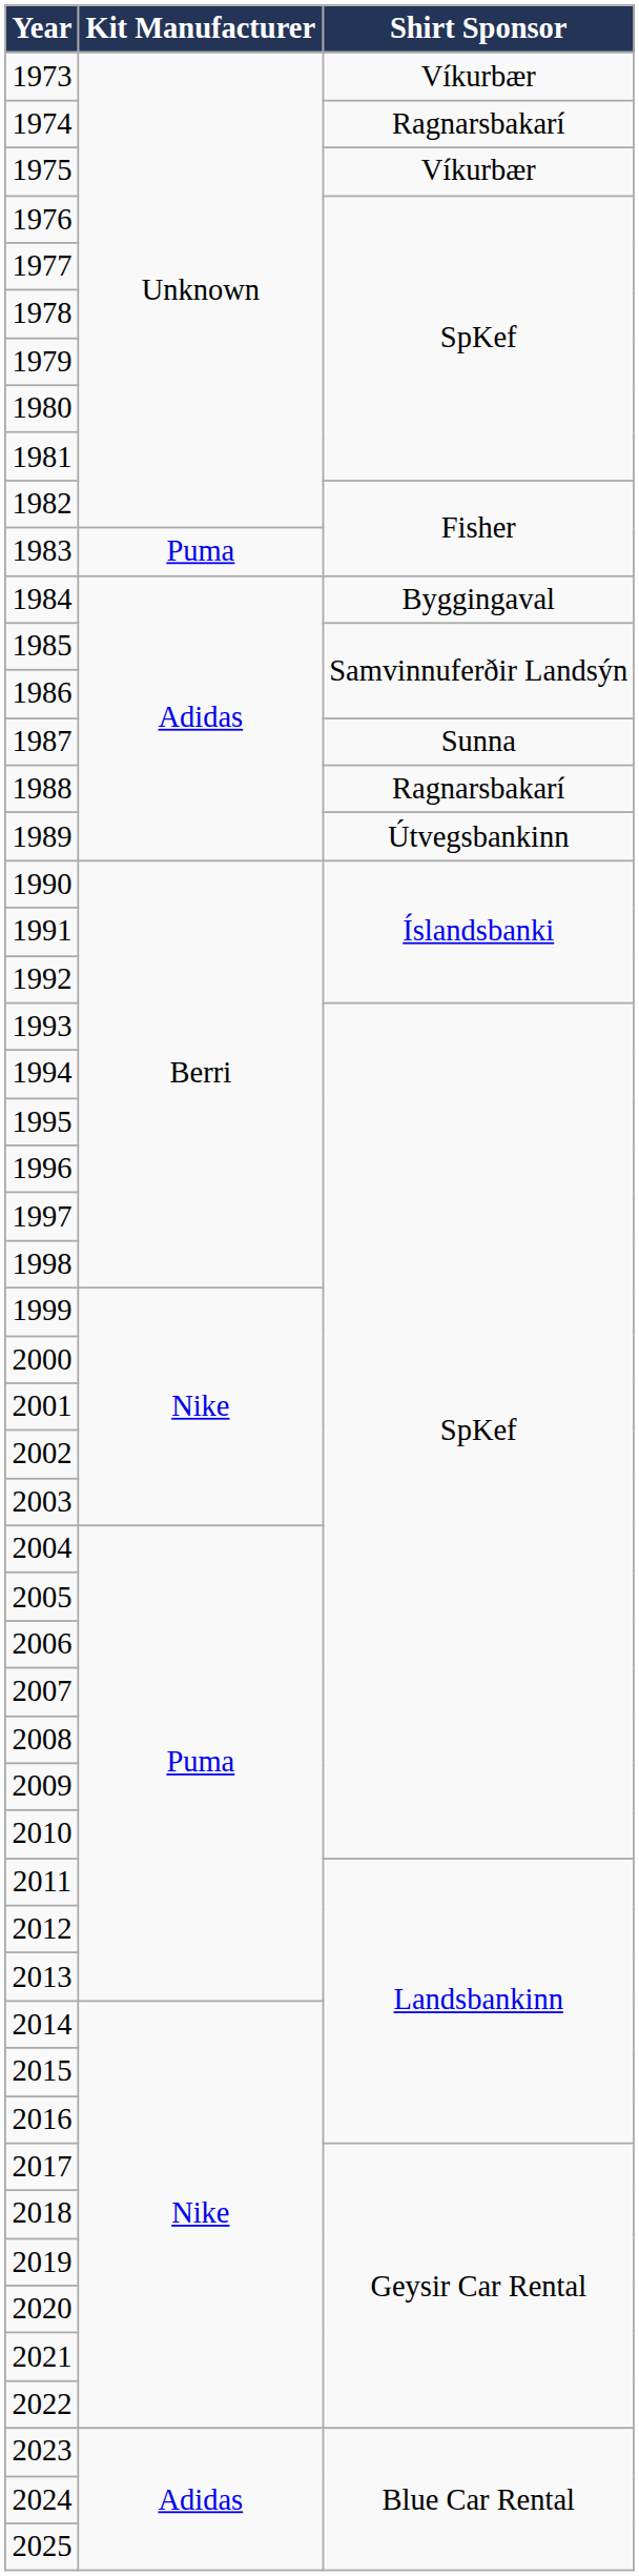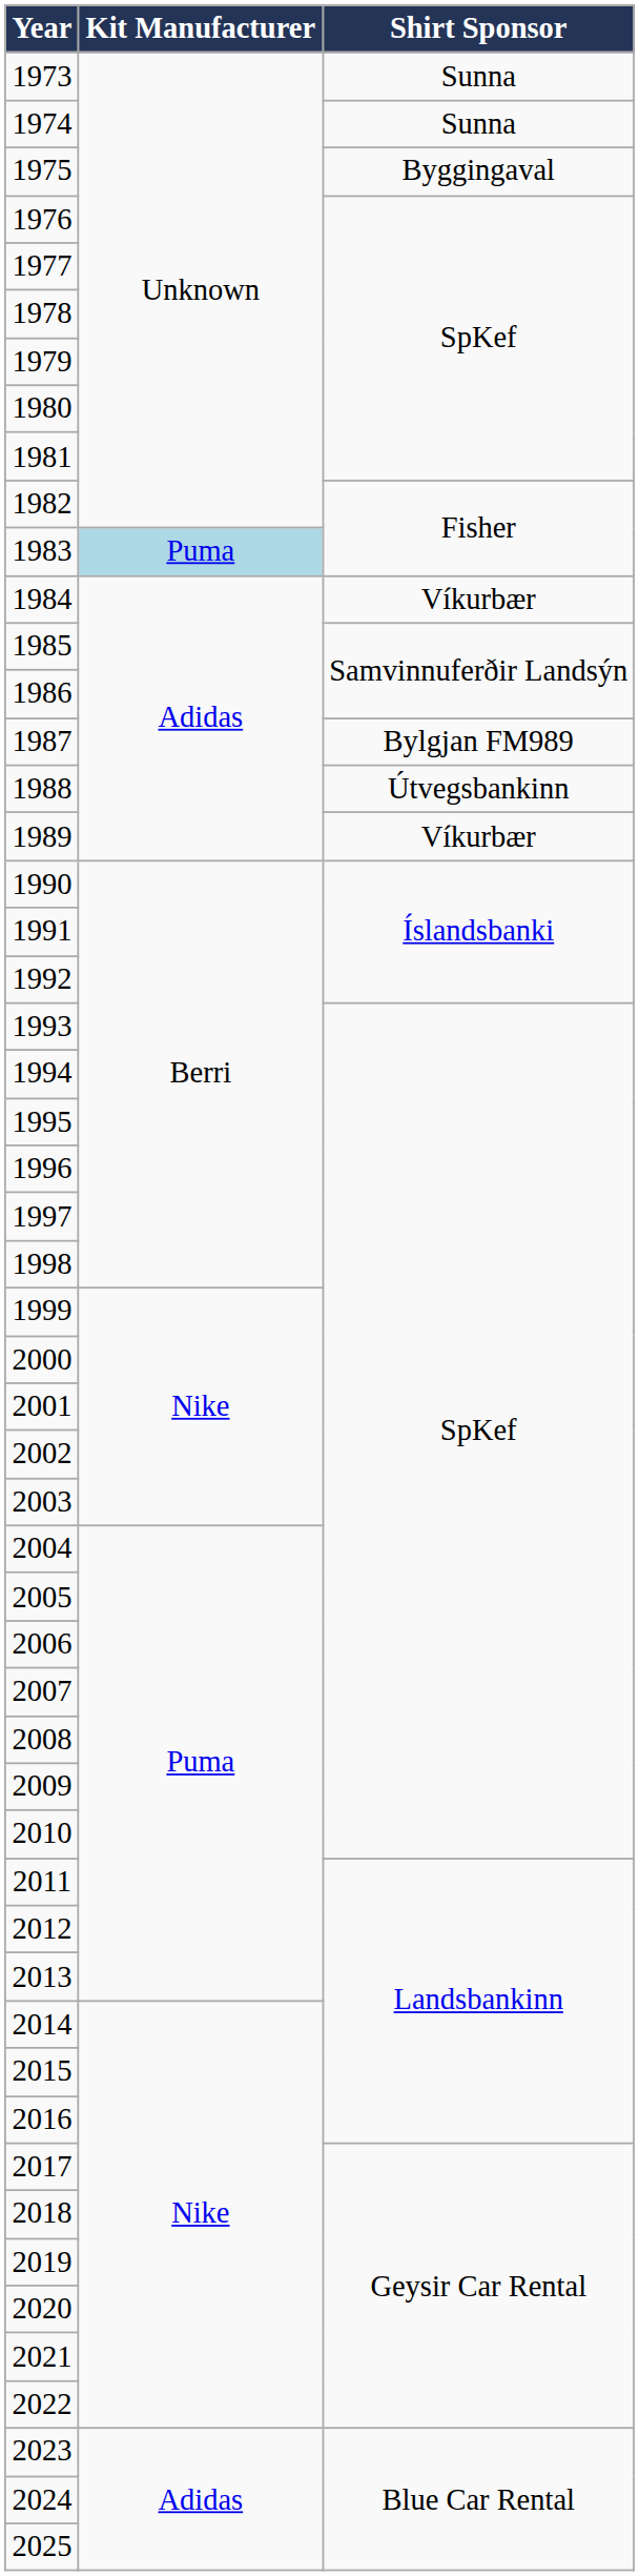1973 | Shirt Sponsor: Víkurbær -> Sunna
1974 | Shirt Sponsor: Ragnarsbakarí -> Sunna
1975 | Shirt Sponsor: Víkurbær -> Byggingaval
1983 | Kit Manufacturer: no background -> lightblue background
1984 | Shirt Sponsor: Byggingaval -> Víkurbær
1987 | Shirt Sponsor: Sunna -> Bylgjan FM989
1988 | Shirt Sponsor: Ragnarsbakarí -> Útvegsbankinn
1989 | Shirt Sponsor: Útvegsbankinn -> Víkurbær
